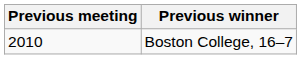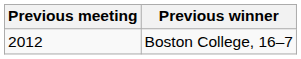Boston College, 16–7 | Previous meeting: 2010 -> 2012
